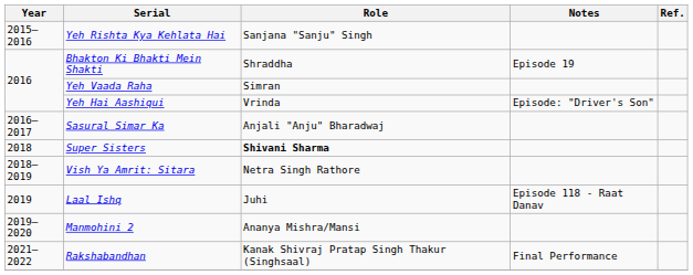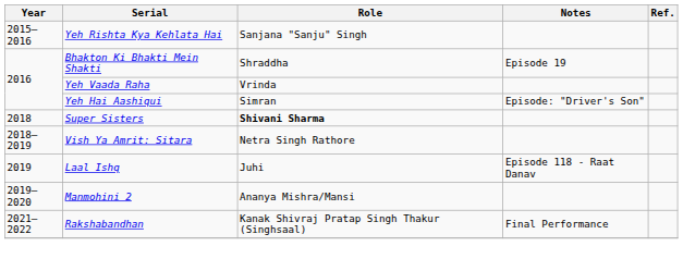Yeh Vaada Raha | Role: Simran -> Vrinda
Yeh Hai Aashiqui | Role: Vrinda -> Simran
- row: 2016–2017 | Sasural Simar Ka | Anjali "Anju" Bharadwaj
